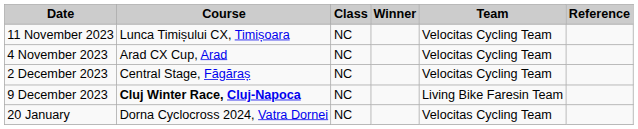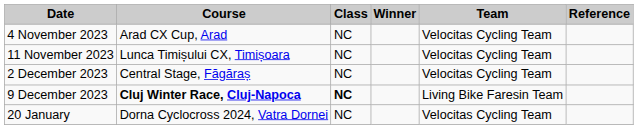rows swapped: 4 November 2023 <-> 11 November 2023
9 December 2023 | Class: normal -> bold
